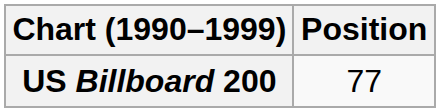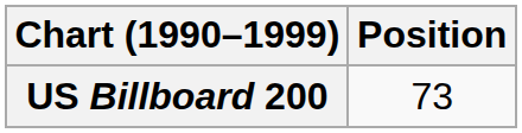US Billboard 200 | Position: 77 -> 73
